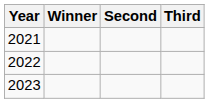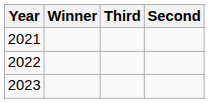columns swapped: Second <-> Third
